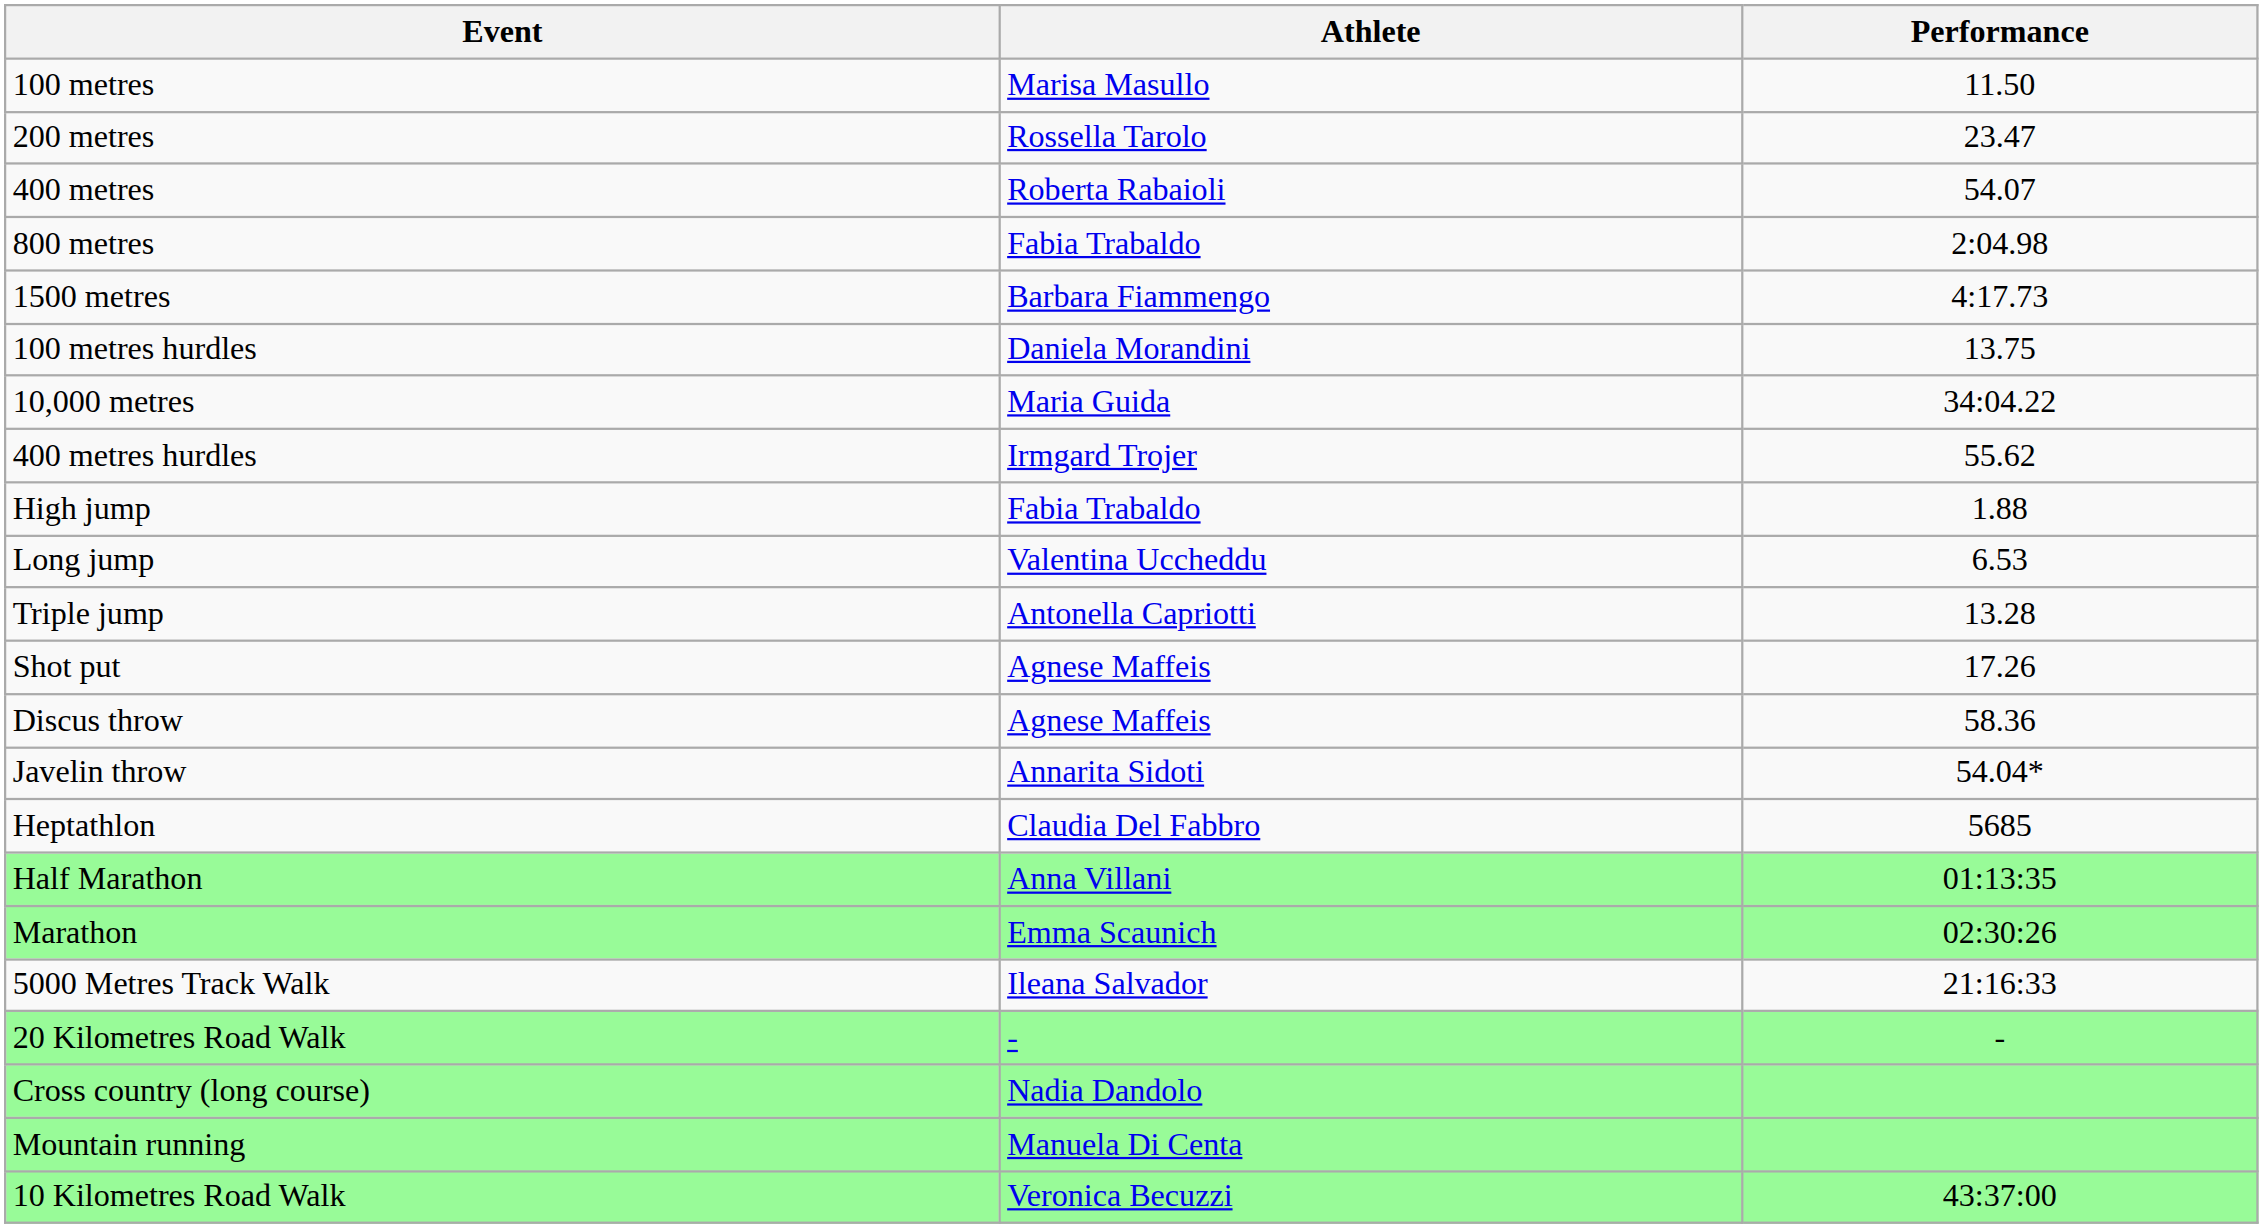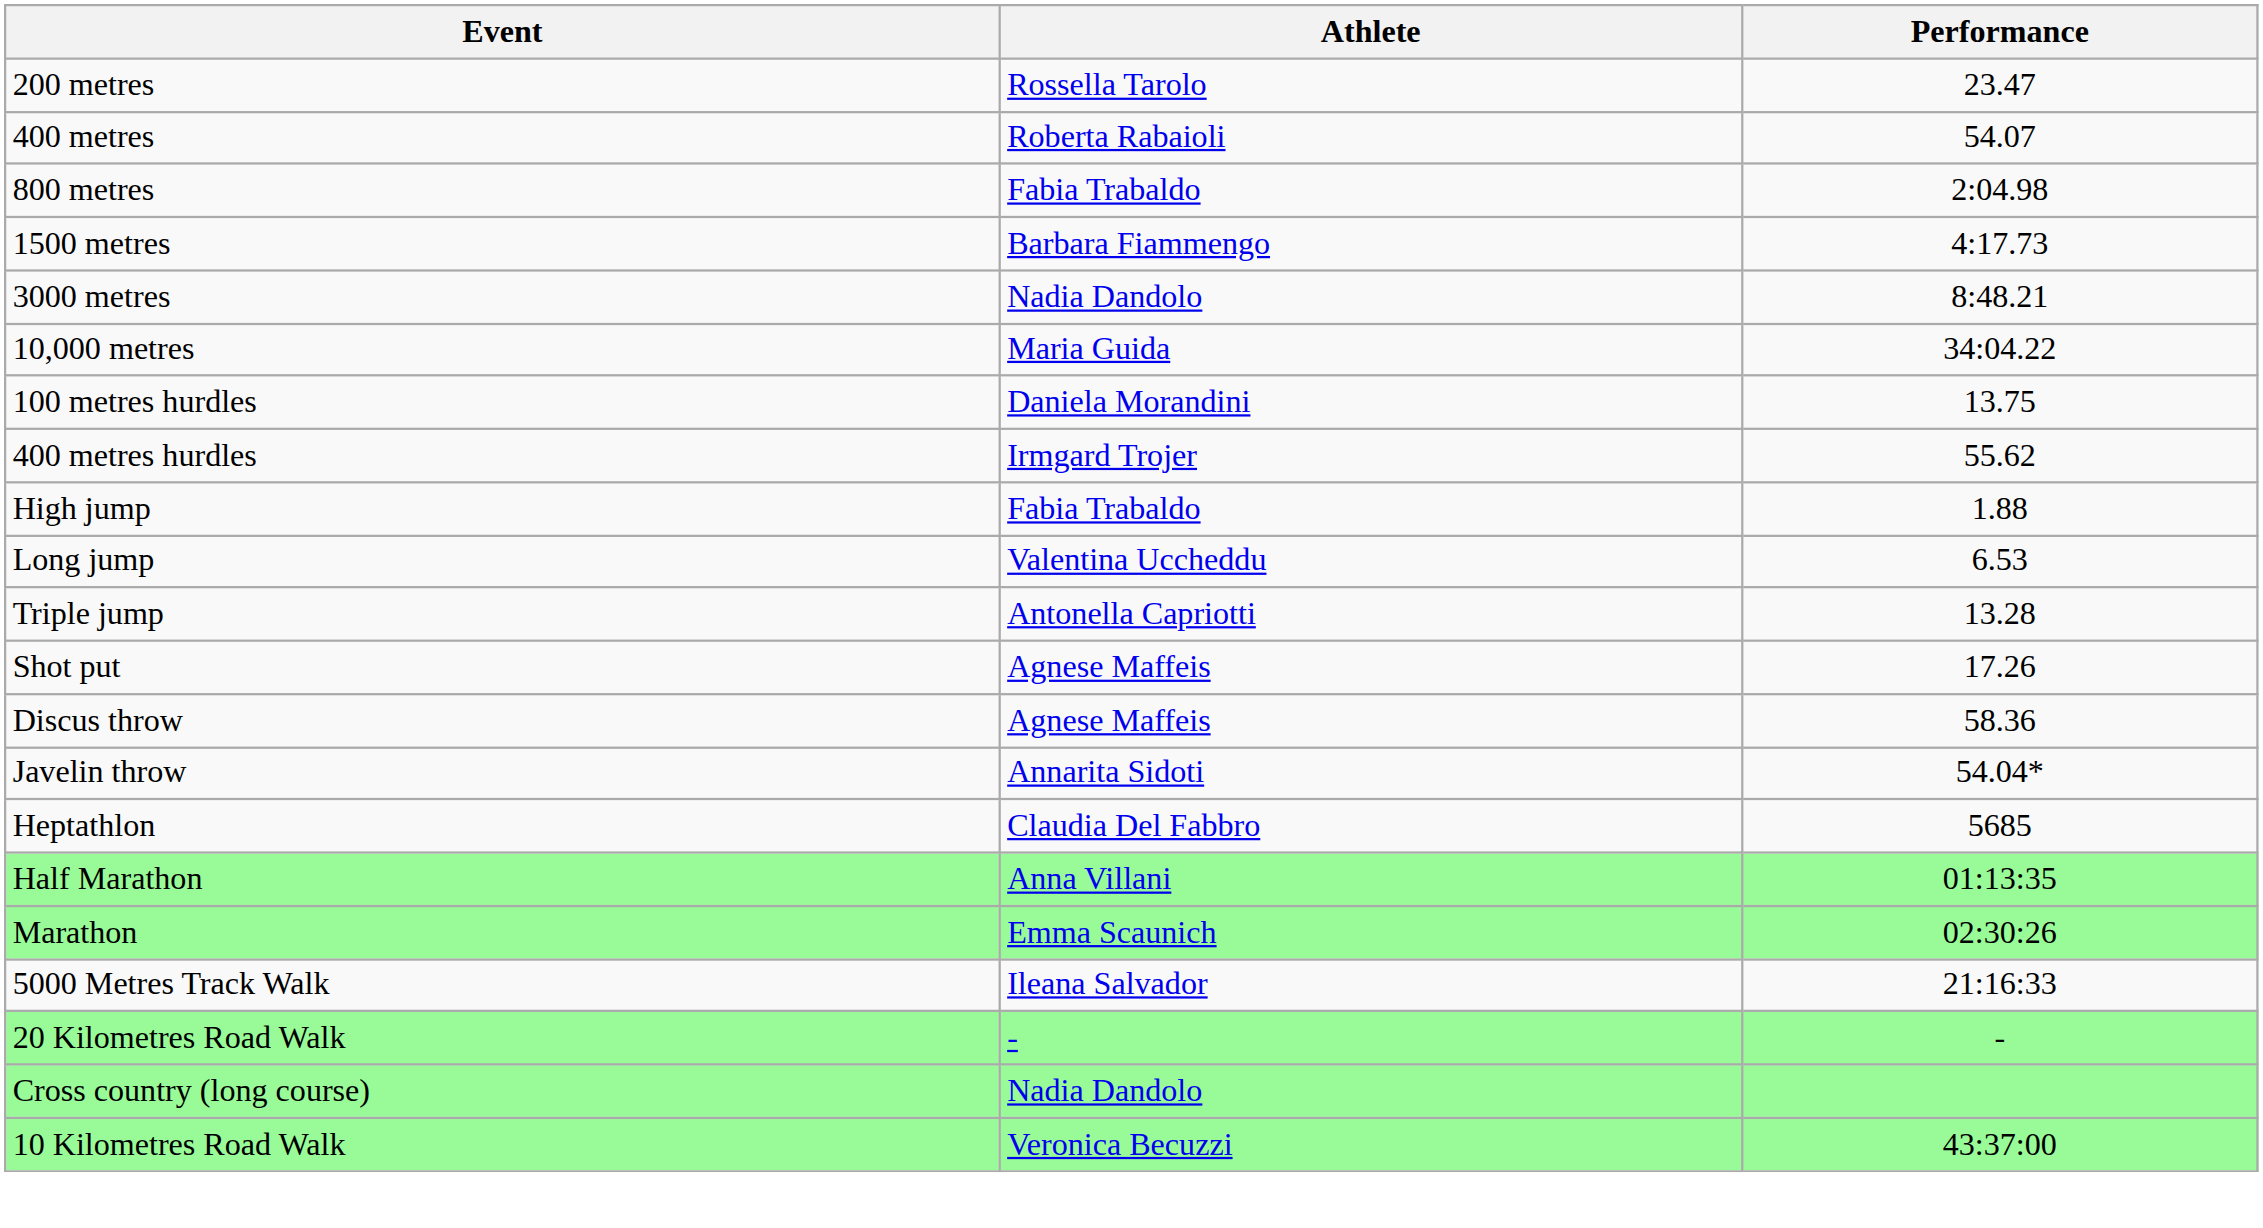- row: 100 metres | Marisa Masullo | 11.50
+ row: 3000 metres | Nadia Dandolo | 8:48.21
rows swapped: 10,000 metres <-> 100 metres hurdles
- row: Mountain running | Manuela Di Centa
